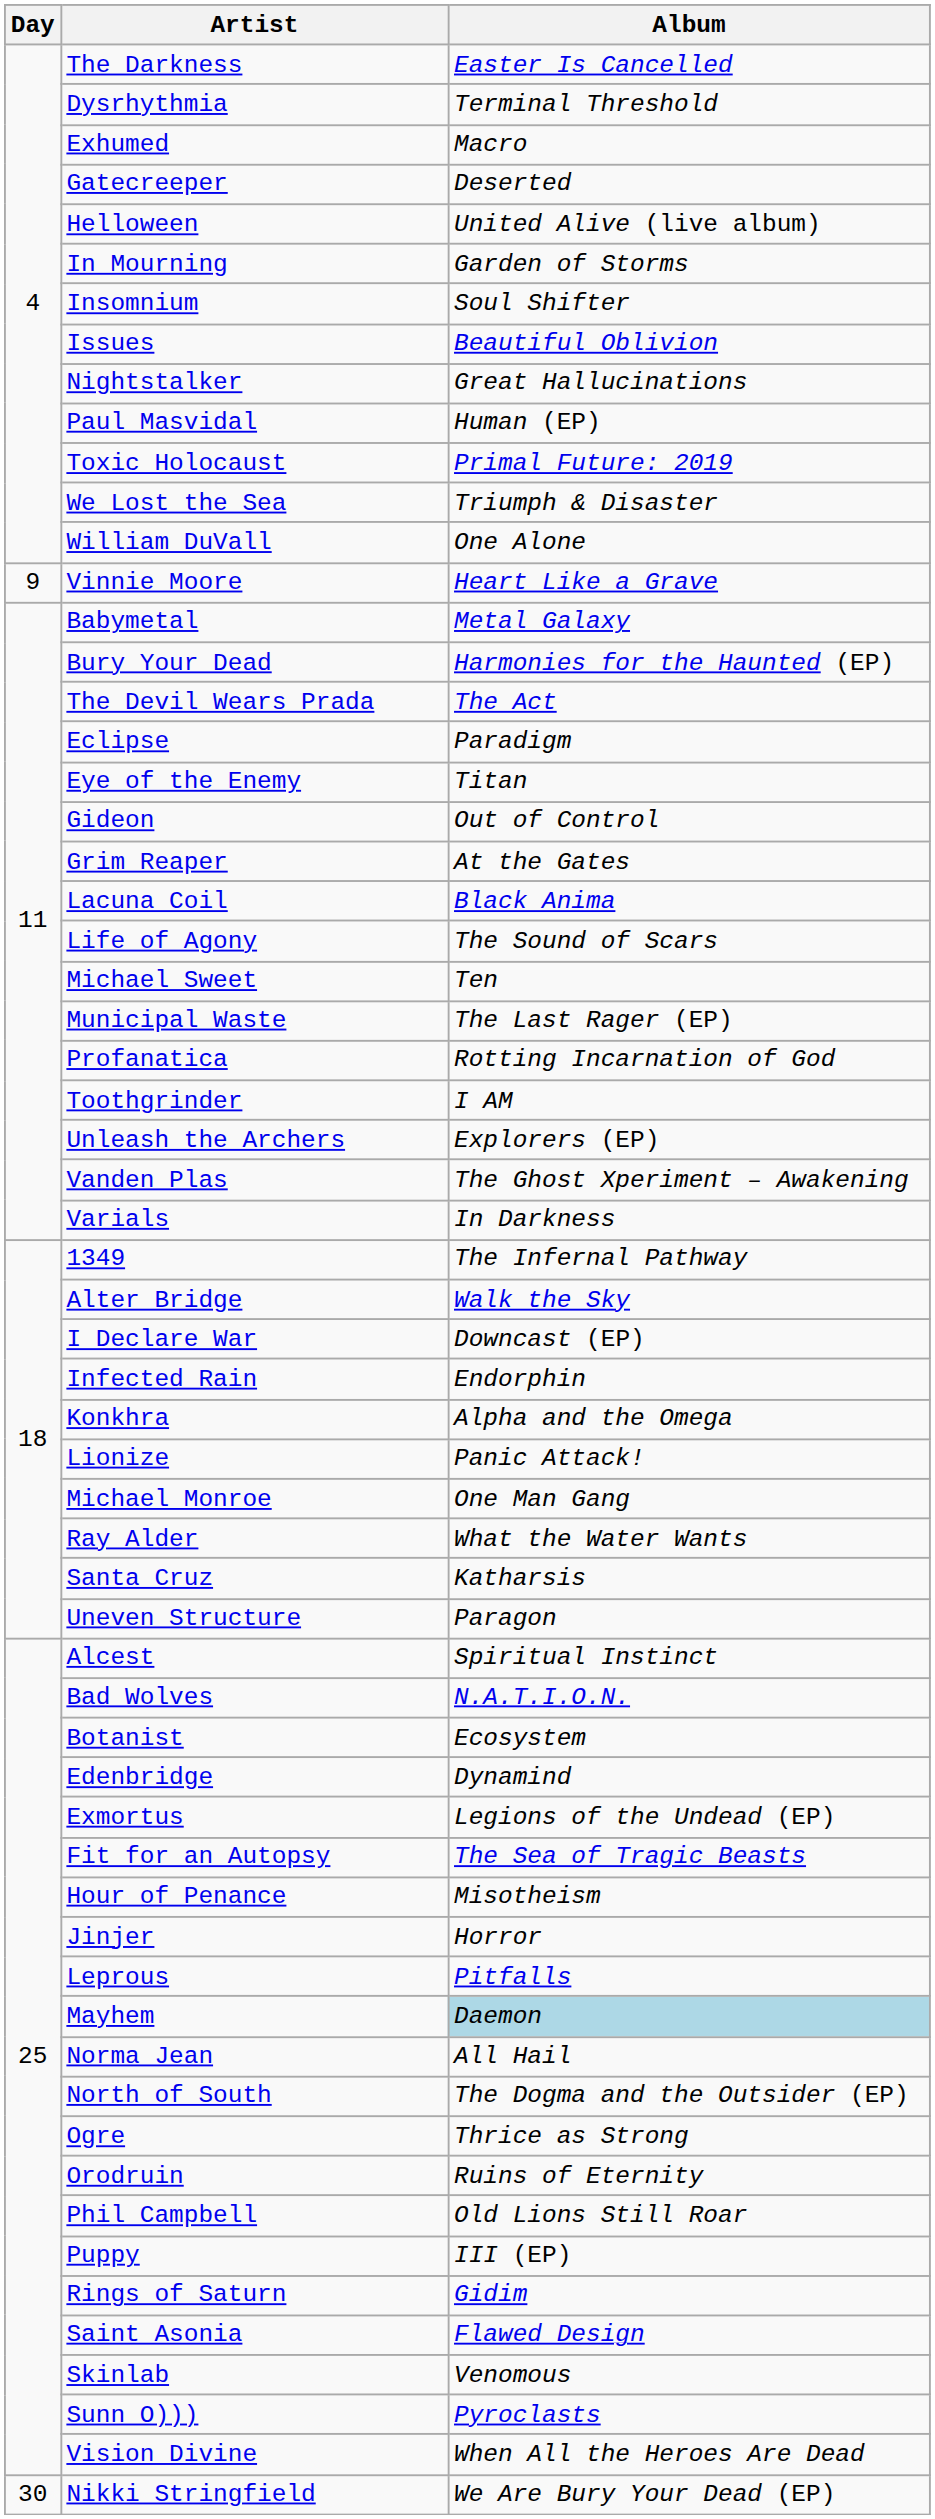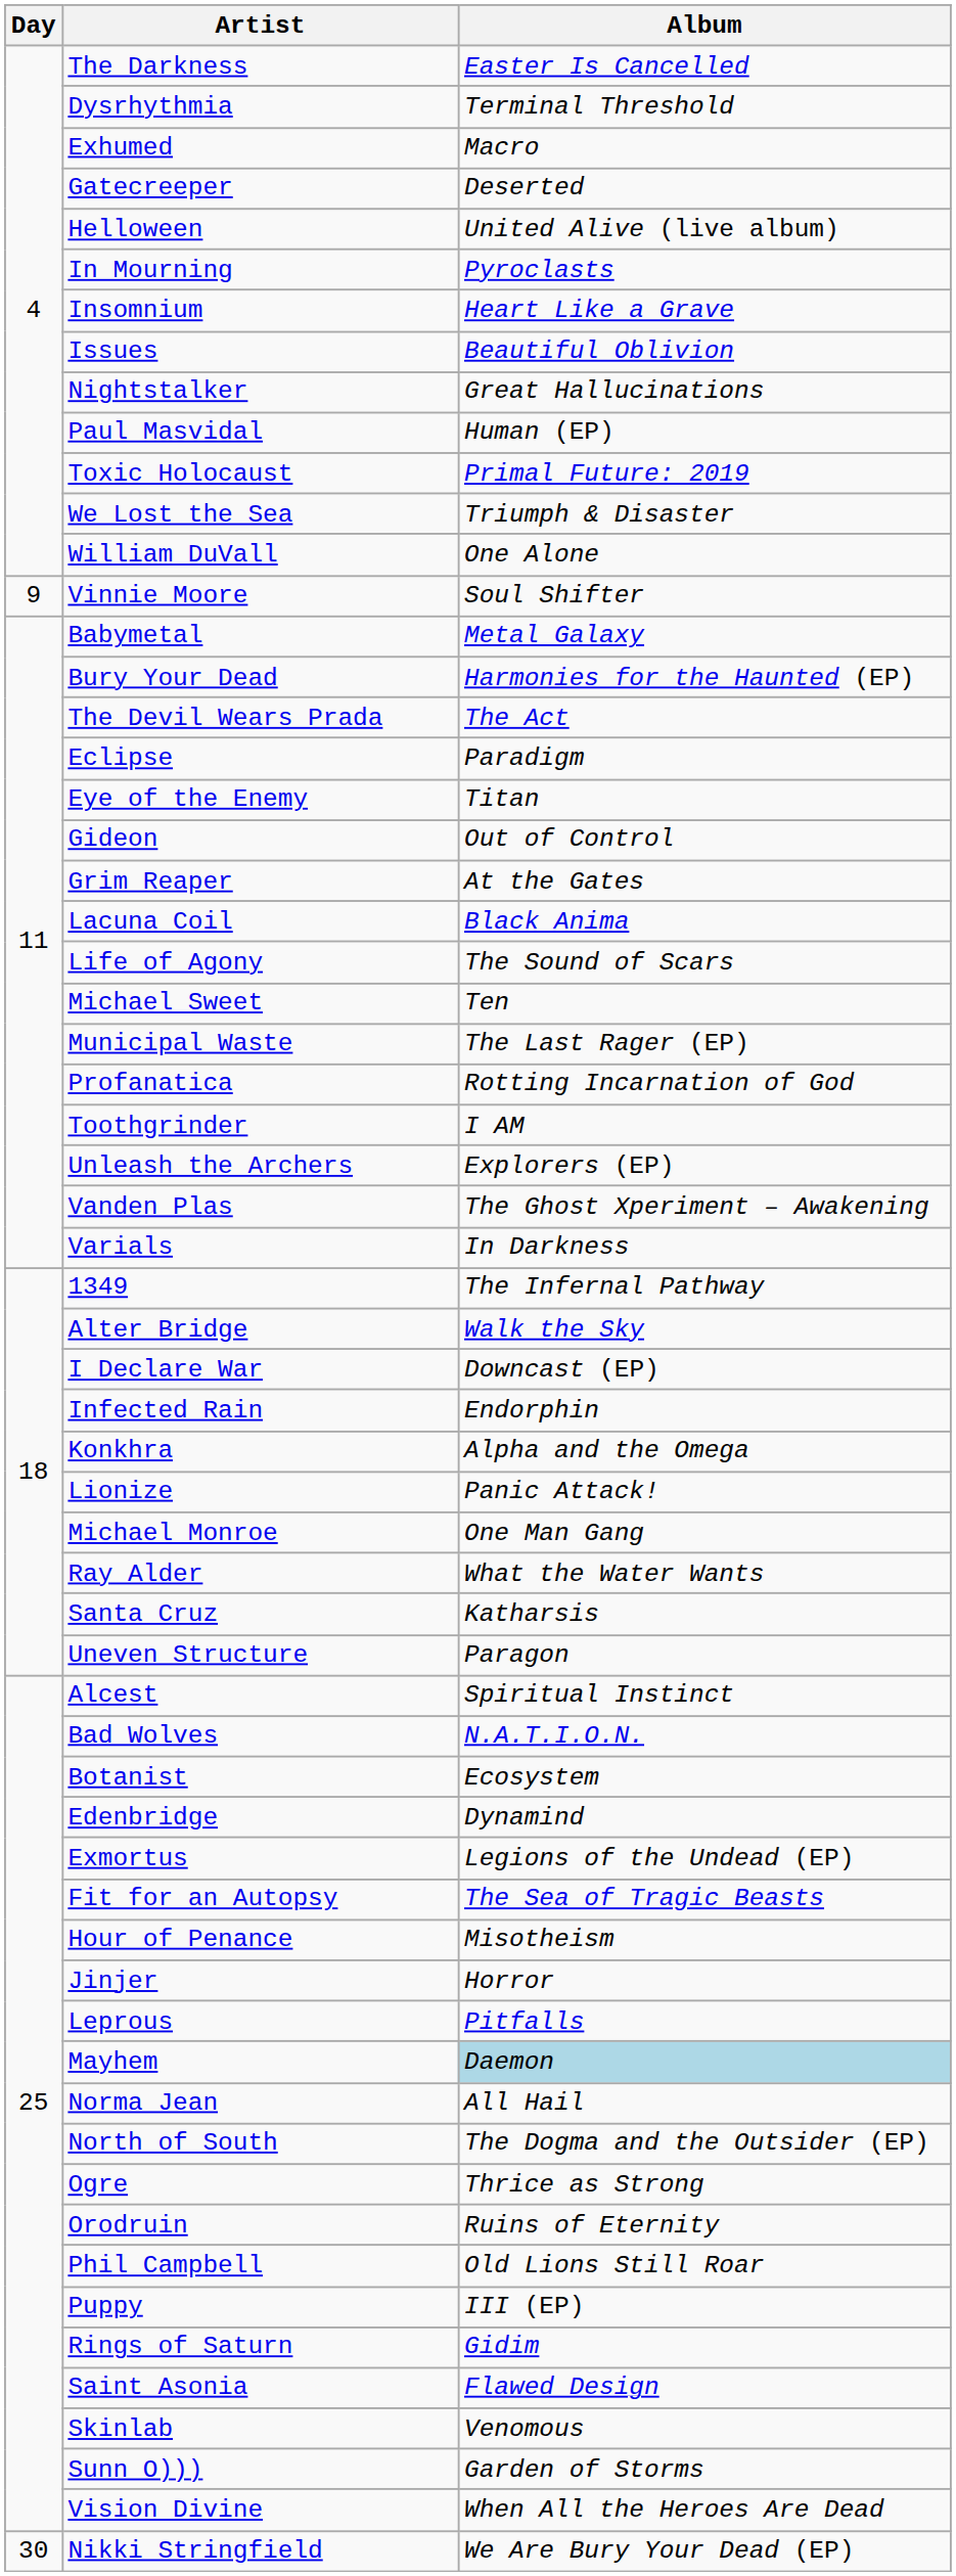In Mourning | Album: Garden of Storms -> Pyroclasts
Insomnium | Album: Soul Shifter -> Heart Like a Grave
Vinnie Moore | Album: Heart Like a Grave -> Soul Shifter
Sunn O))) | Album: Pyroclasts -> Garden of Storms
